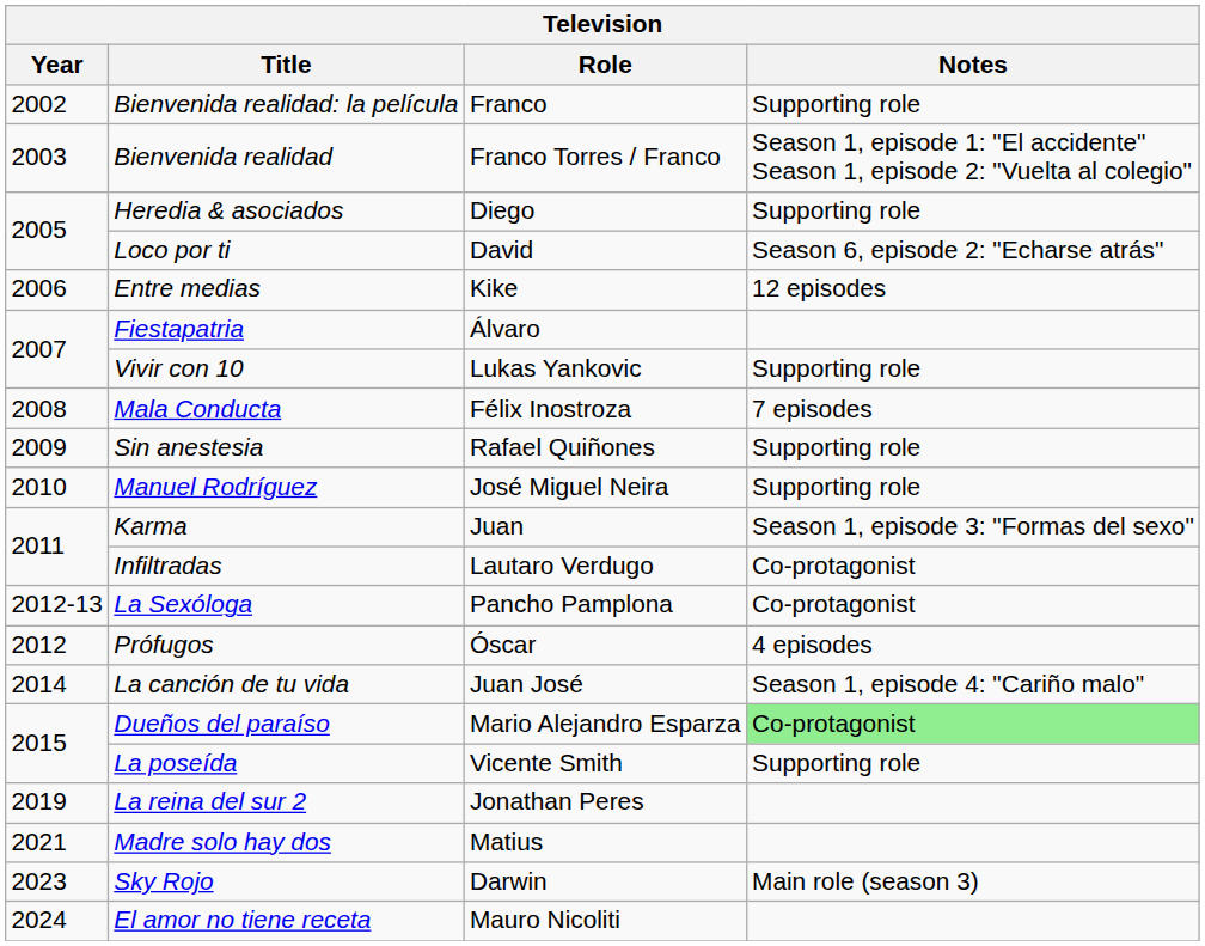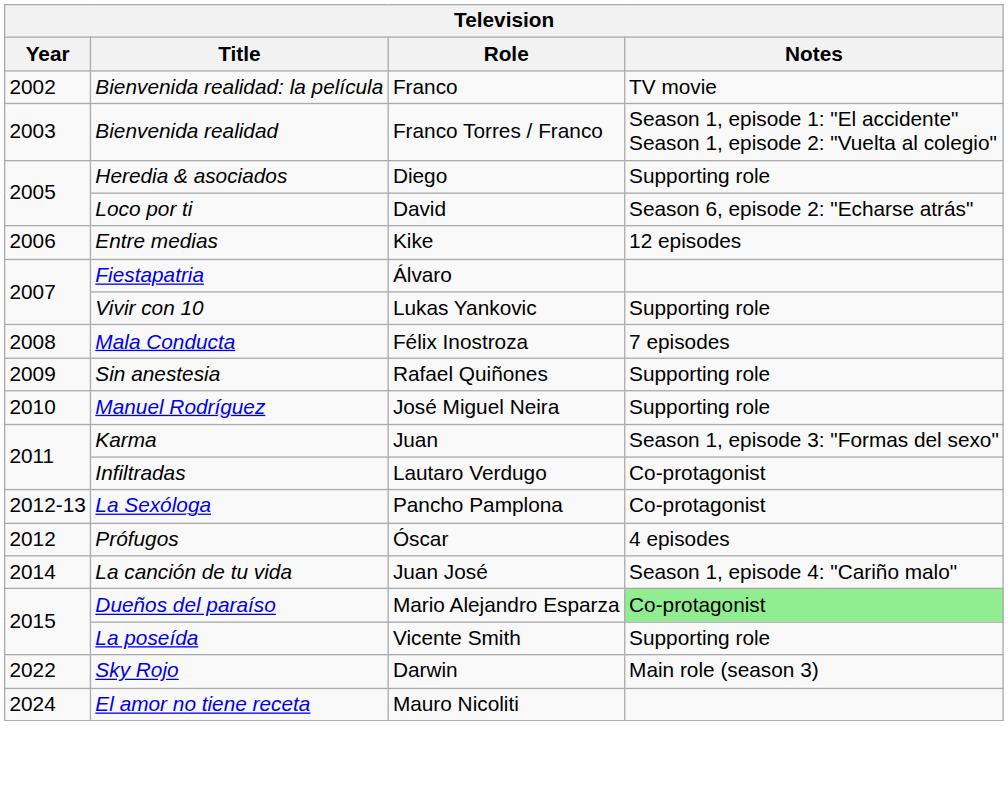Bienvenida realidad: la película | Notes: Supporting role -> TV movie
- row: 2019 | La reina del sur 2 | Jonathan Peres
- row: 2021 | Madre solo hay dos | Matius
Sky Rojo | Year: 2023 -> 2022
